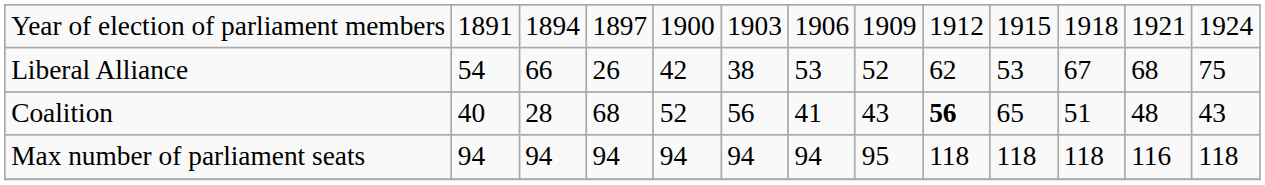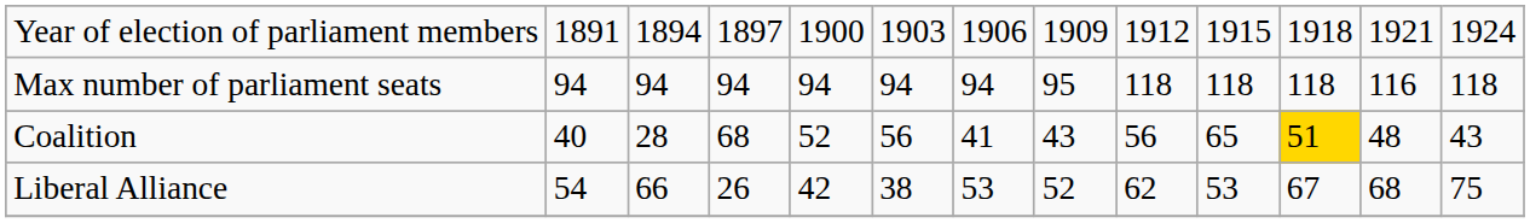rows swapped: Liberal Alliance <-> Max number of parliament seats
Coalition | column 9: bold -> normal
Coalition | column 11: no background -> gold background
